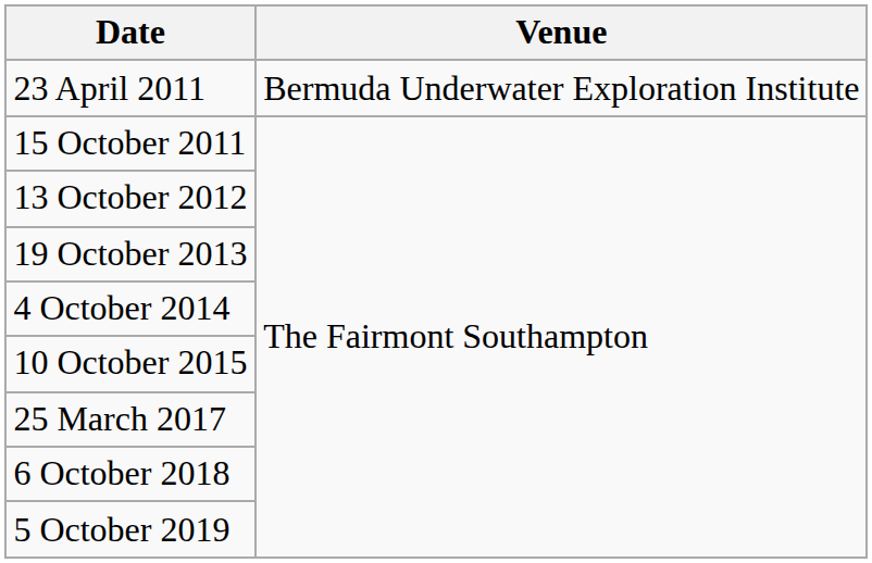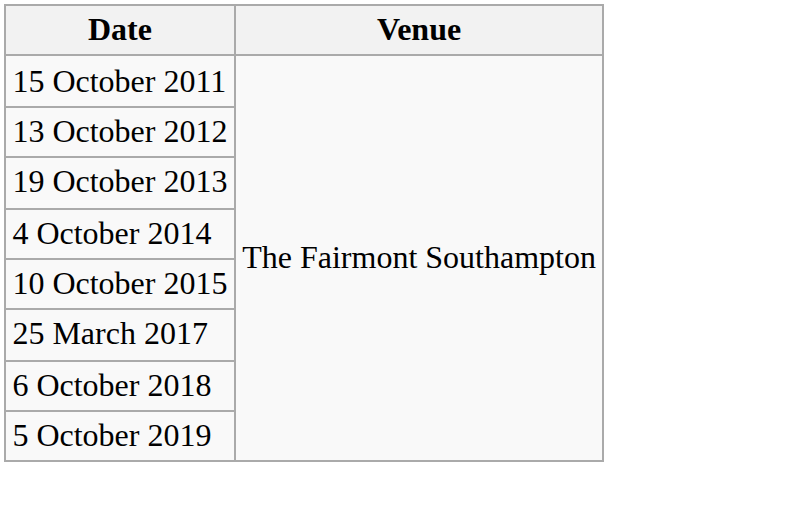- row: 23 April 2011 | Bermuda Underwater Exploration Institute
